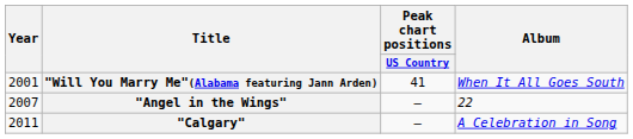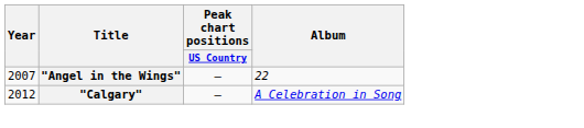- row: 2001 | "Will You Marry Me"(Alabama featuring Jann Arden) | 41 | When It All Goes South
"Calgary" | Year: 2011 -> 2012
